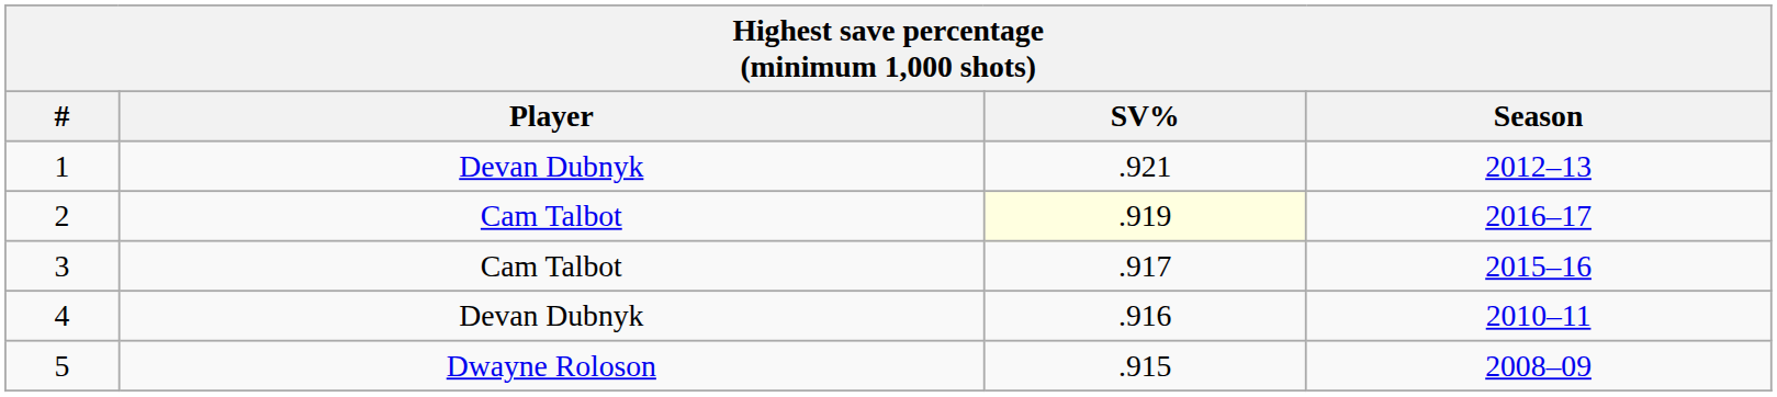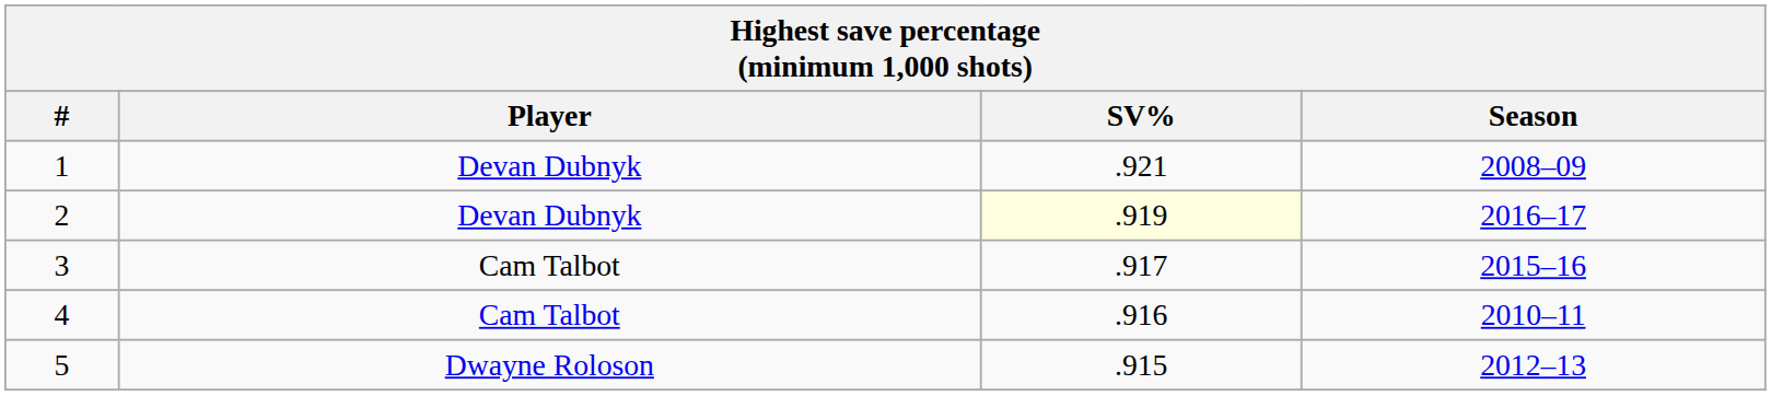1 | Season: 2012–13 -> 2008–09
2 | Player: Cam Talbot -> Devan Dubnyk
4 | Player: Devan Dubnyk -> Cam Talbot
5 | Season: 2008–09 -> 2012–13
